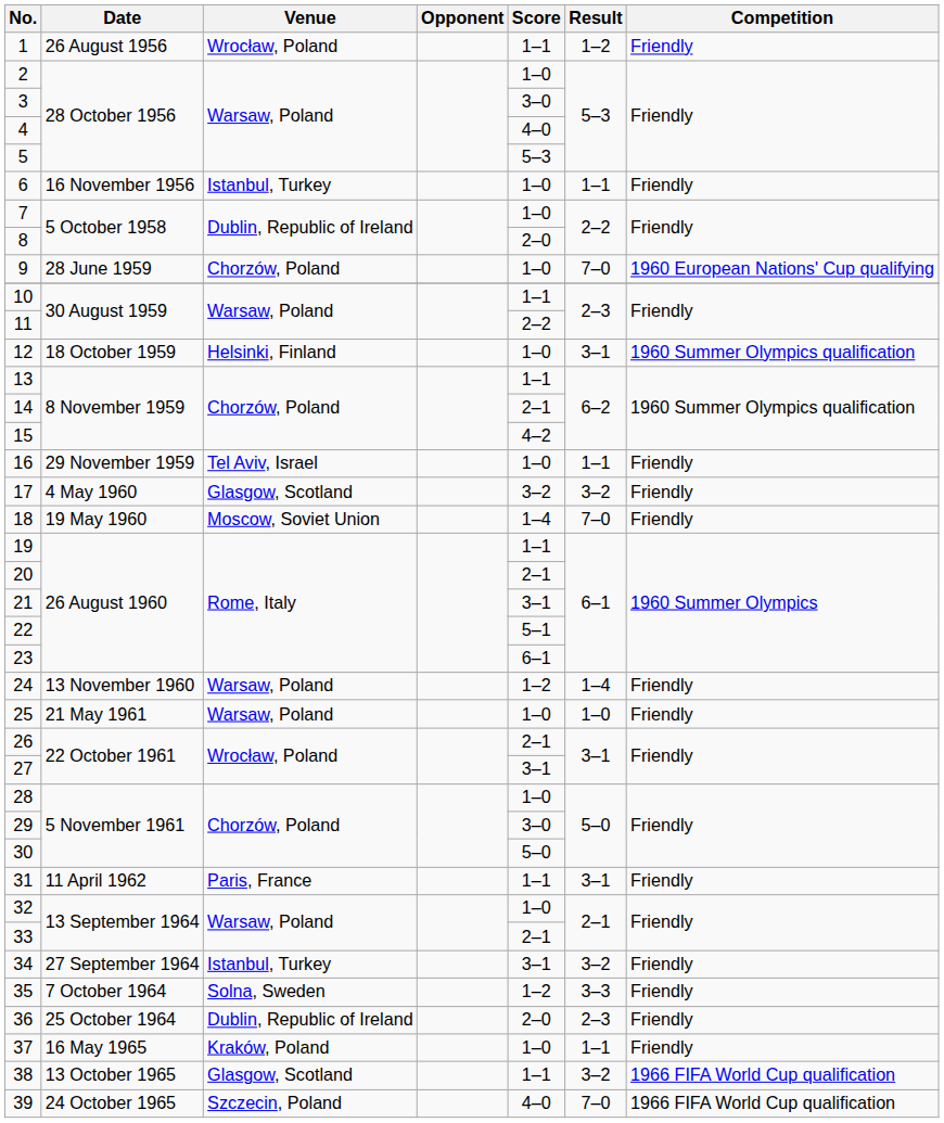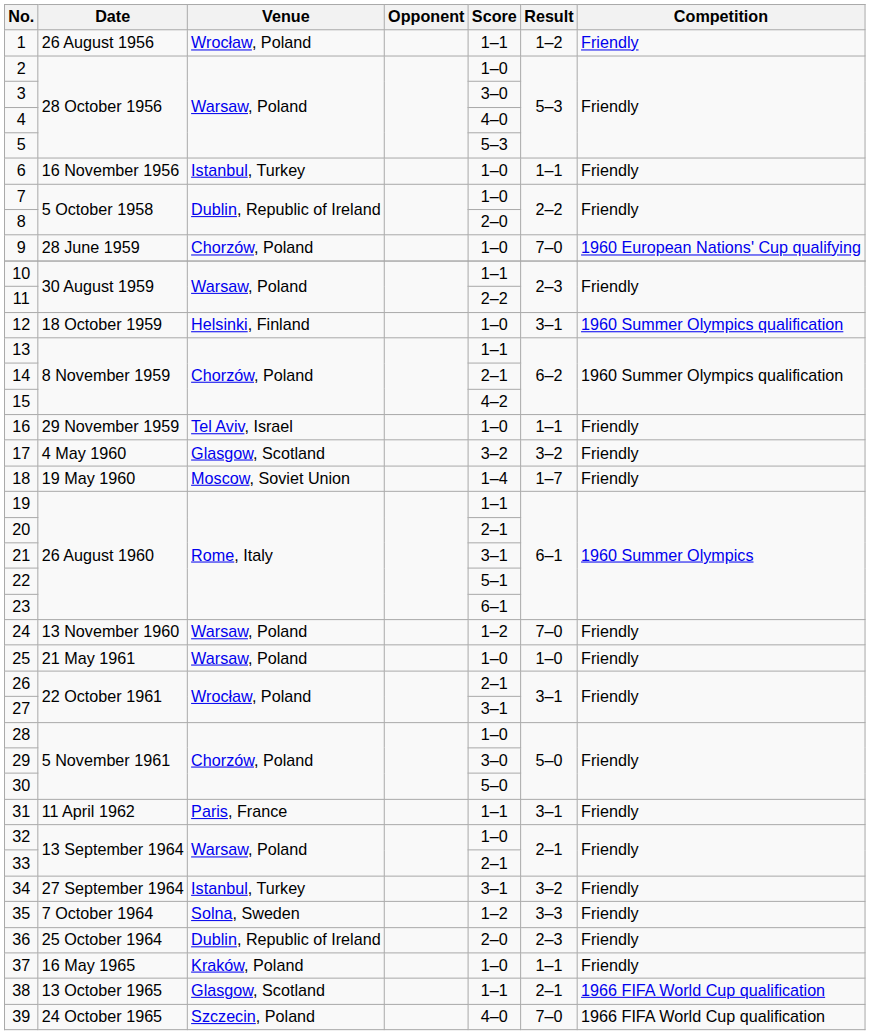18 | Result: 7–0 -> 1–7
24 | Result: 1–4 -> 7–0
38 | Result: 3–2 -> 2–1
